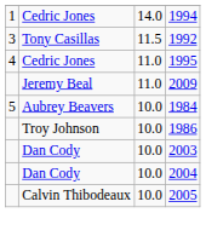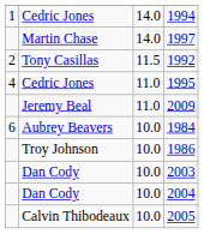+ row: Martin Chase | 14.0 | 1997
1992 | column 1: 3 -> 2
1984 | column 1: 5 -> 6
